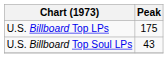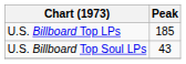U.S. Billboard Top LPs | Peak: 175 -> 185
